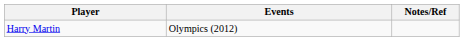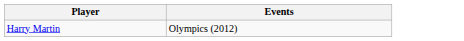- column: Notes/Ref
